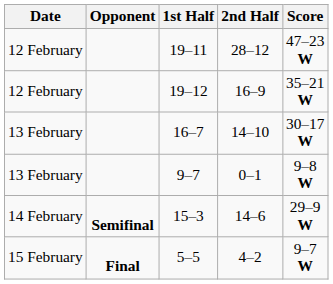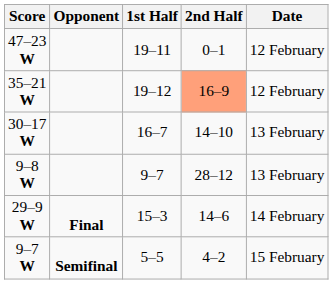columns swapped: Date <-> Score
19–11 | 2nd Half: 28–12 -> 0–1
19–12 | 2nd Half: no background -> lightsalmon background
9–7 | 2nd Half: 0–1 -> 28–12
15–3 | Opponent: Semifinal -> Final
5–5 | Opponent: Final -> Semifinal
